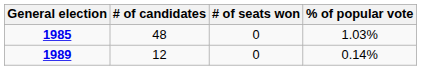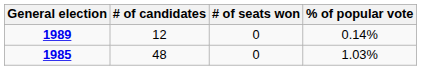rows swapped: 1985 <-> 1989
